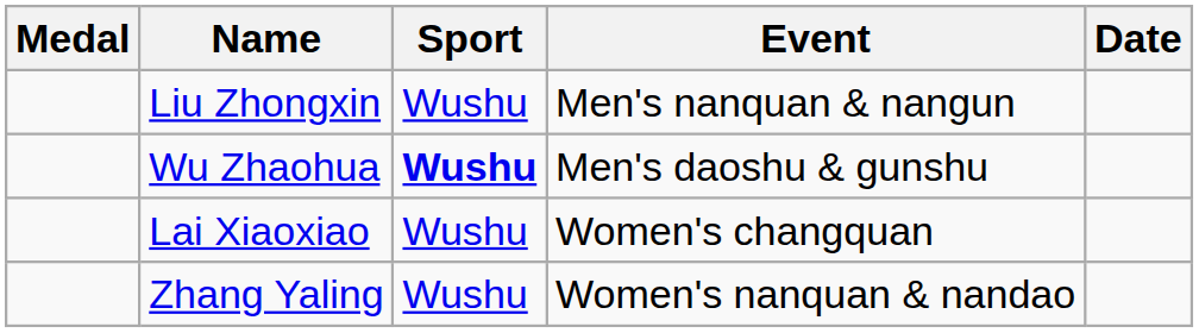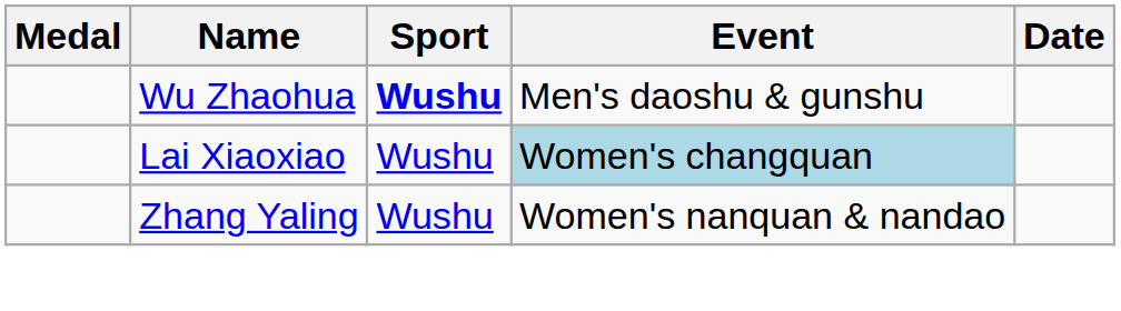- row: Liu Zhongxin | Wushu | Men's nanquan & nangun
Lai Xiaoxiao | Event: no background -> lightblue background
